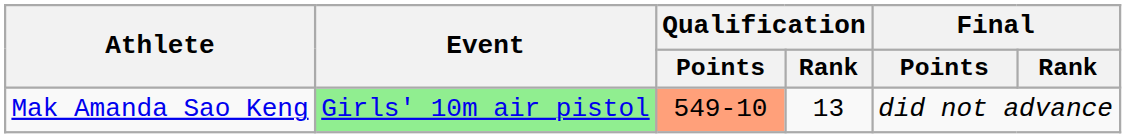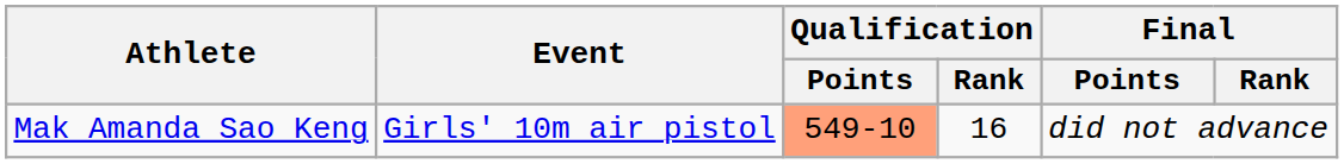Mak Amanda Sao Keng | Event: lightgreen background -> no background
Mak Amanda Sao Keng | Qualification / Rank: 13 -> 16
